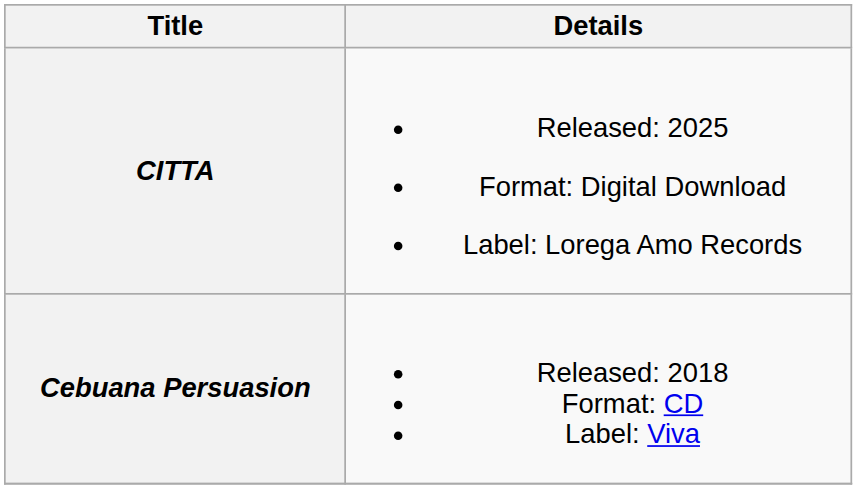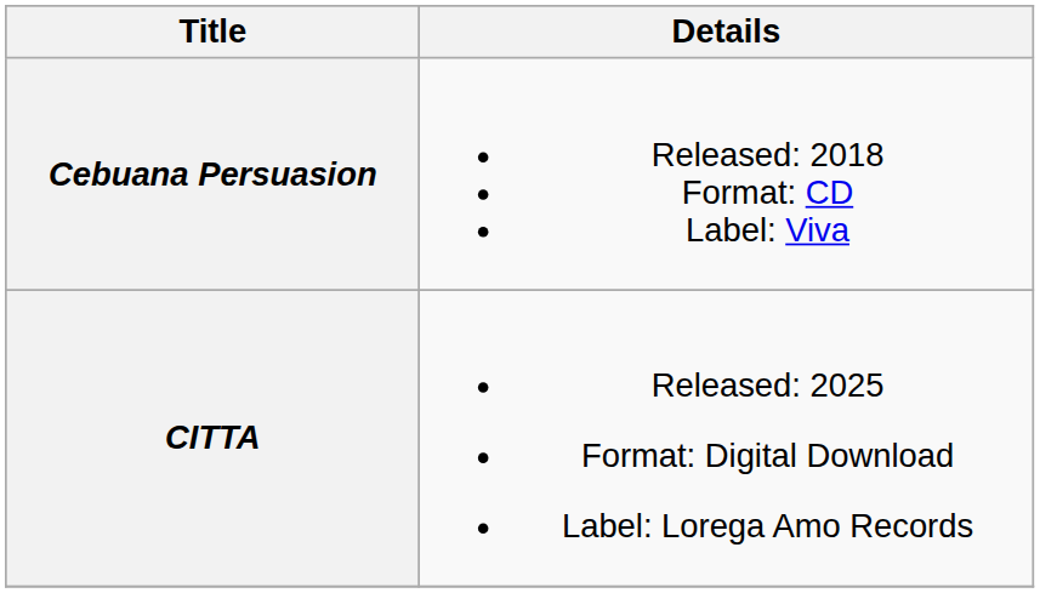rows swapped: Cebuana Persuasion <-> CITTA
